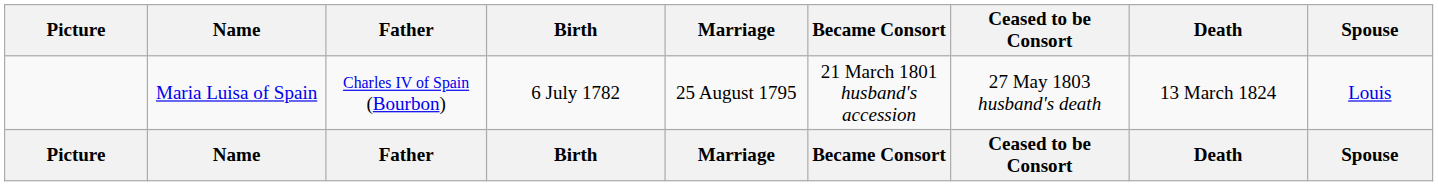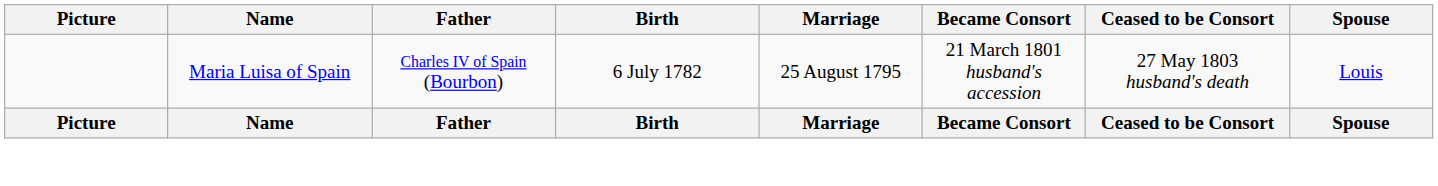- column: Death | 13 March 1824 | Death
